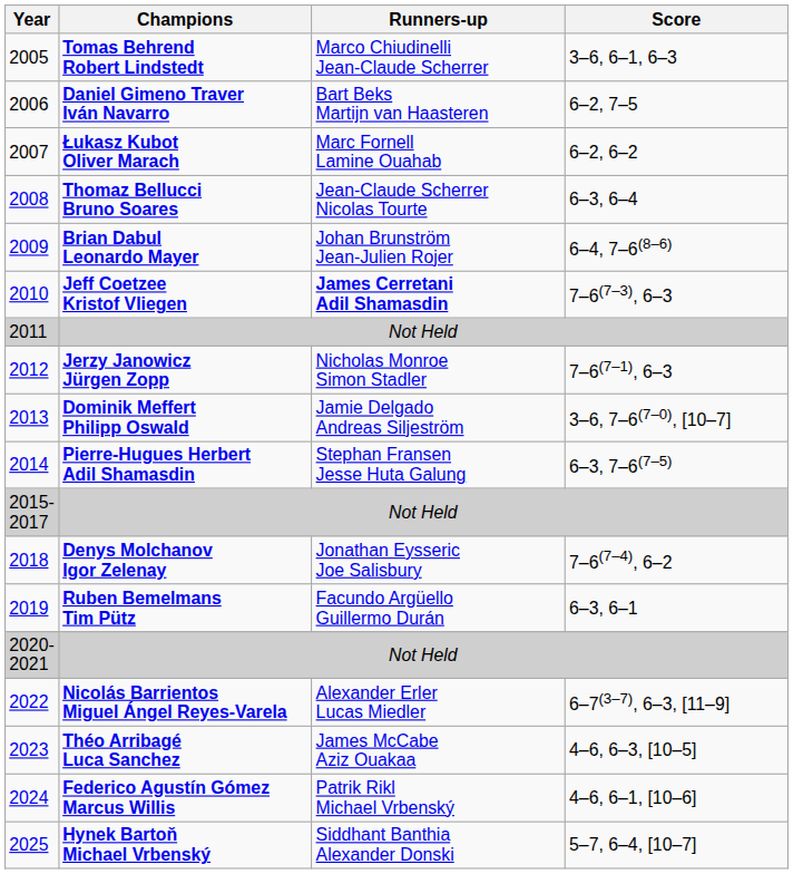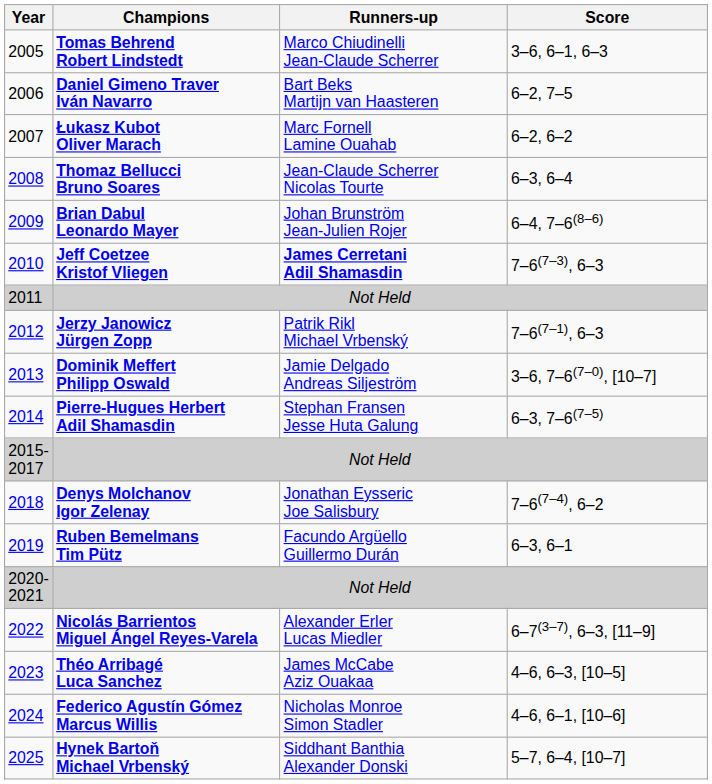2012 | Runners-up: Nicholas Monroe Simon Stadler -> Patrik Rikl Michael Vrbenský
2024 | Runners-up: Patrik Rikl Michael Vrbenský -> Nicholas Monroe Simon Stadler
